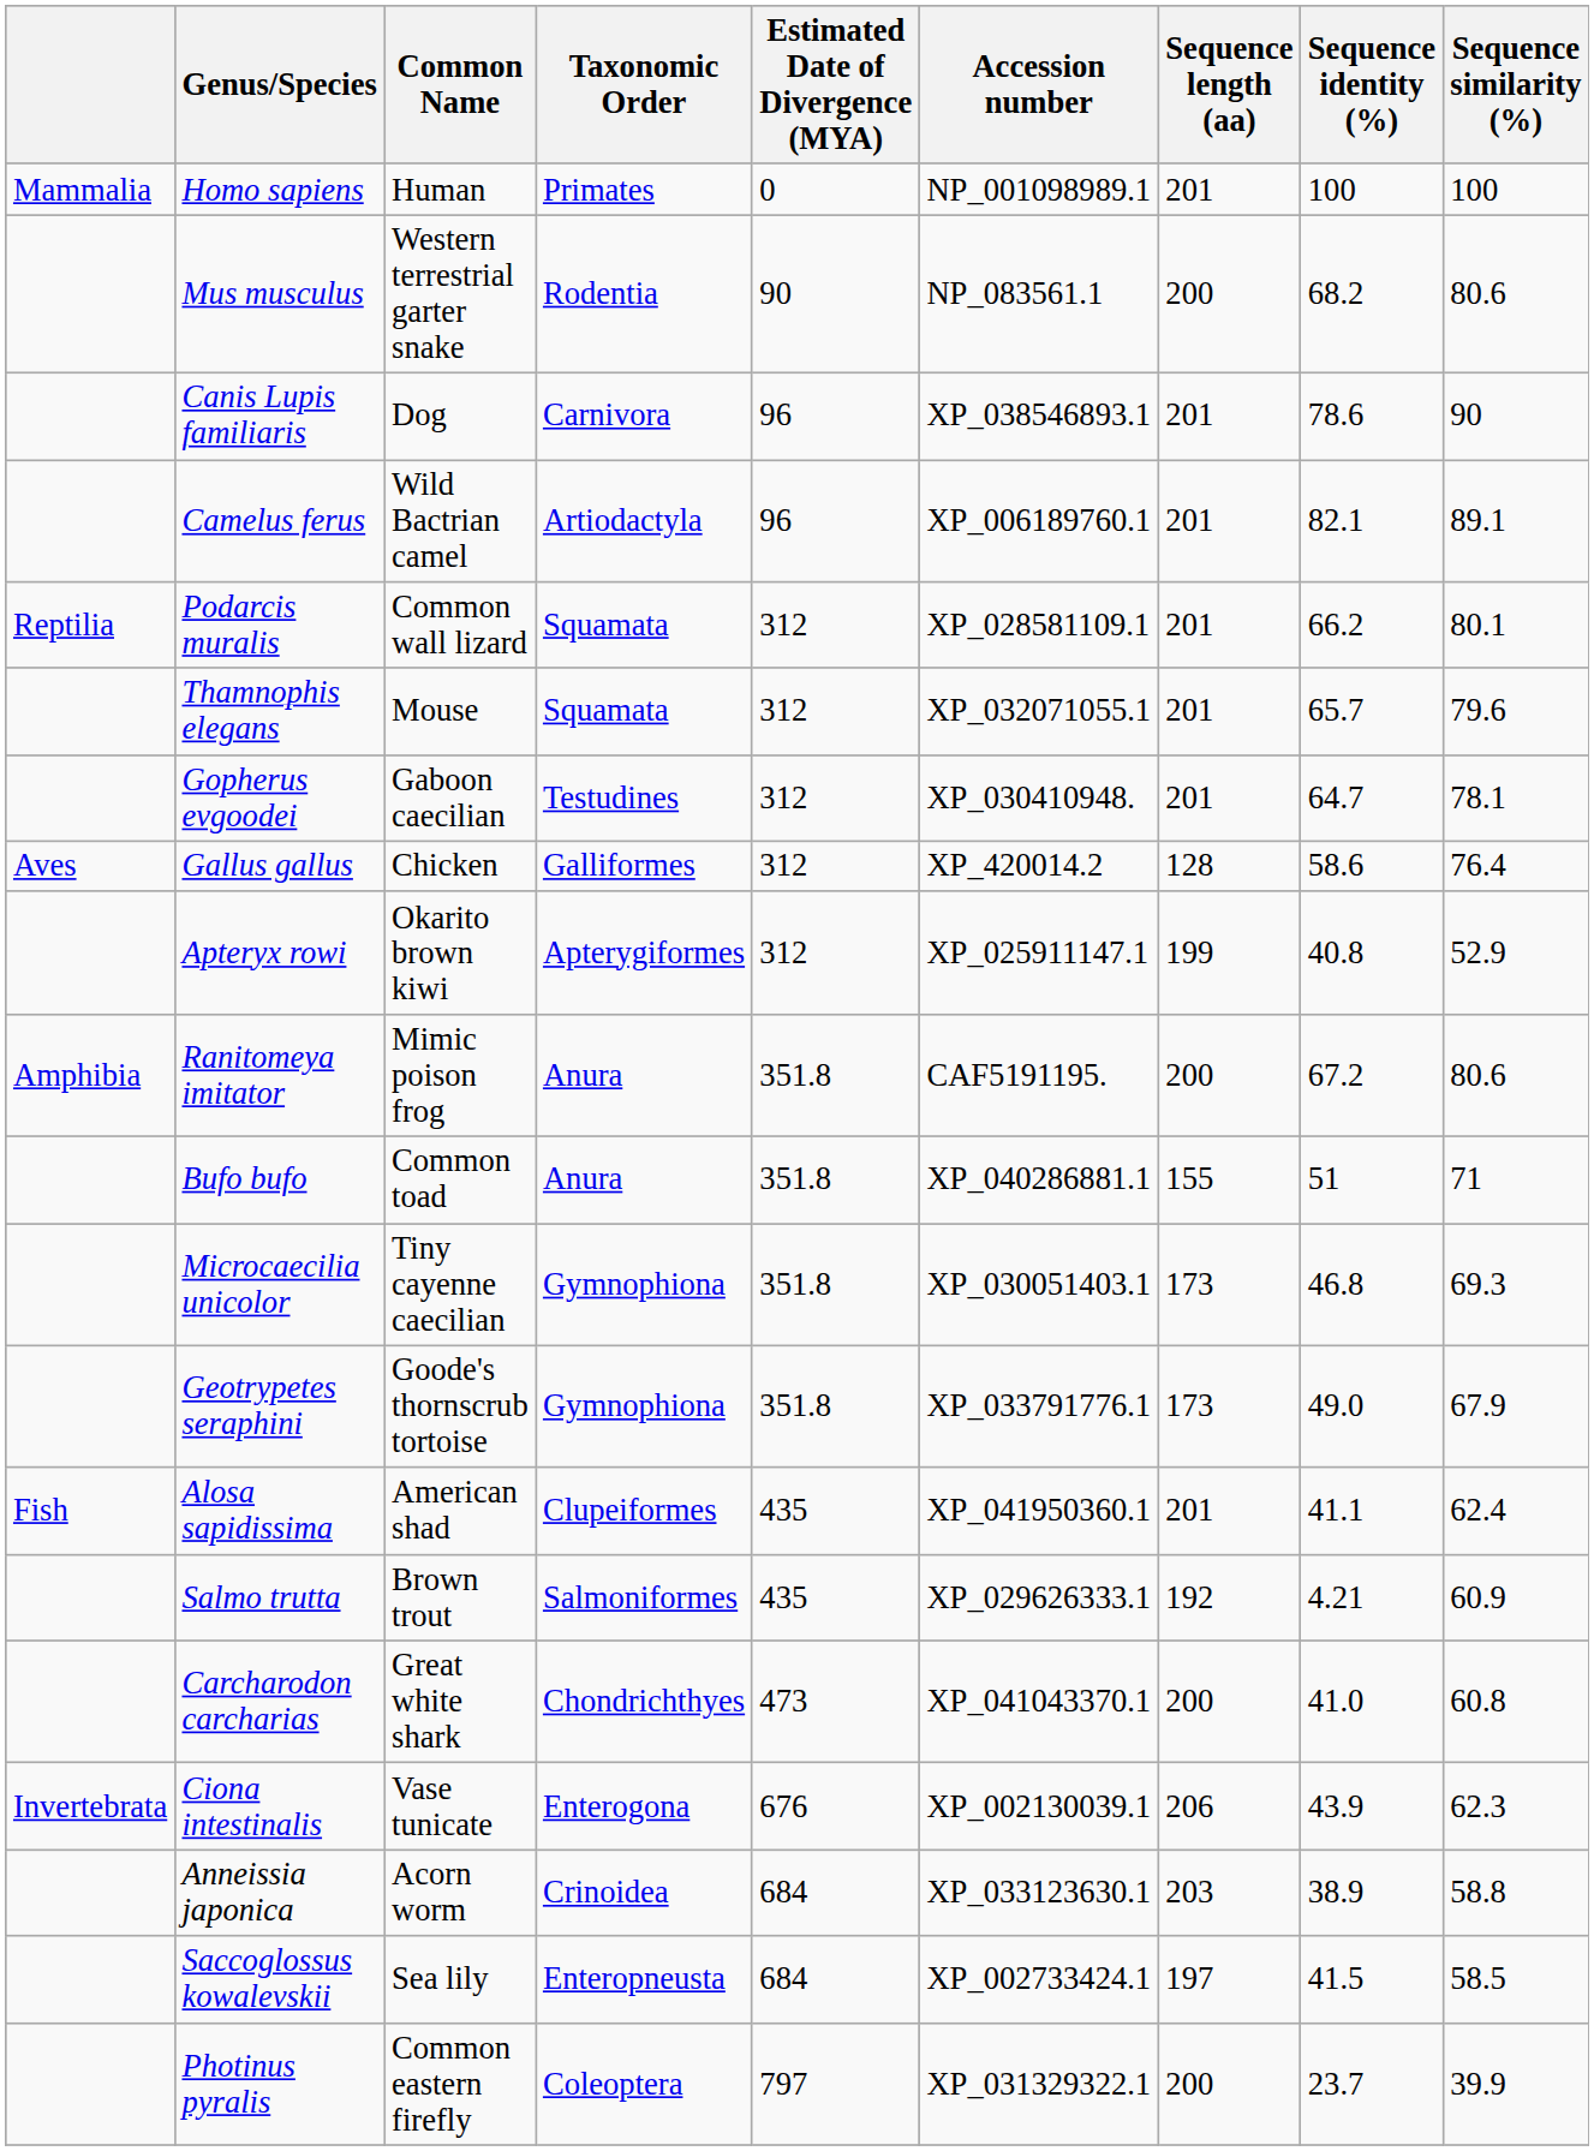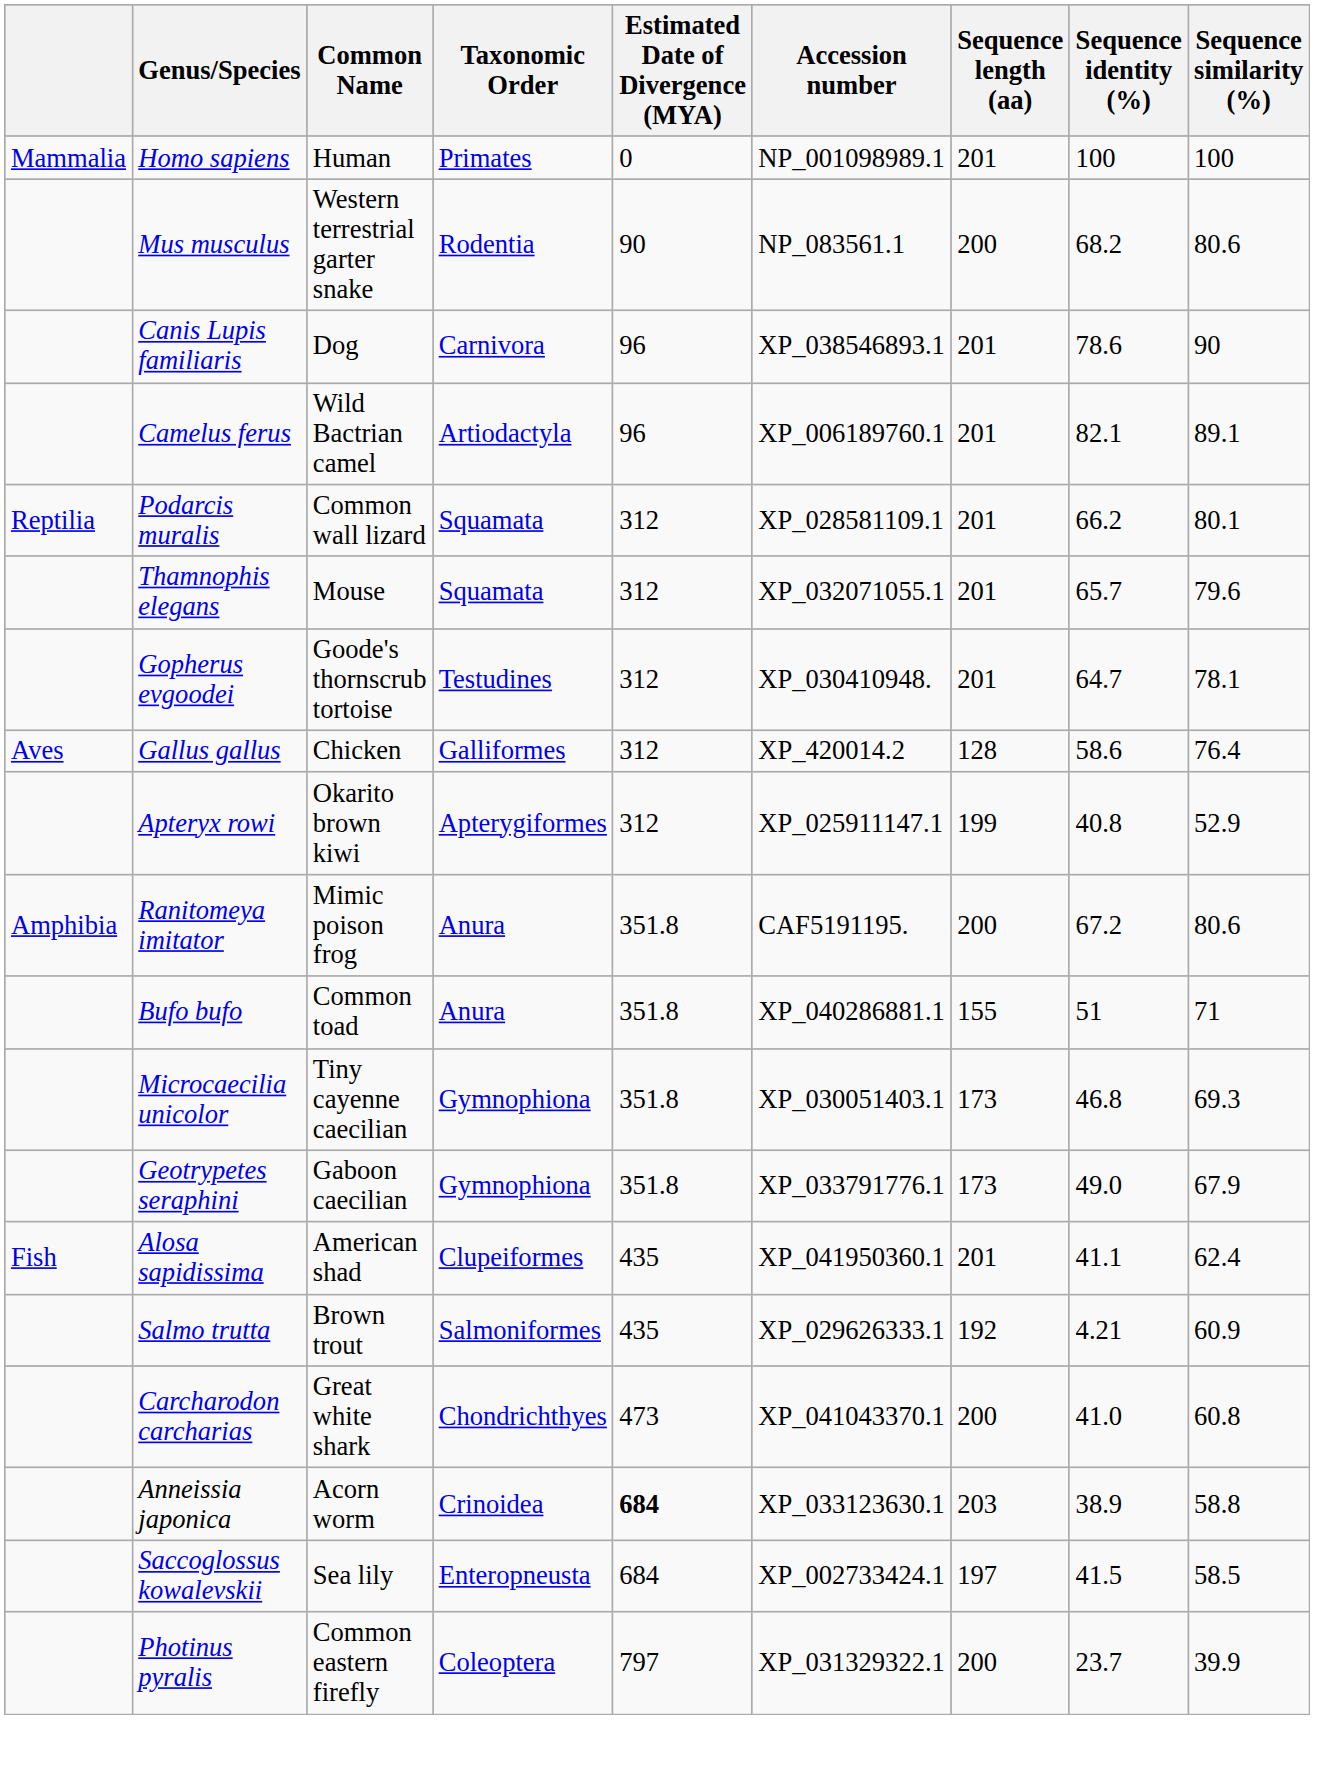Gopherus evgoodei | Common Name: Gaboon caecilian -> Goode's thornscrub tortoise
Geotrypetes seraphini | Common Name: Goode's thornscrub tortoise -> Gaboon caecilian
- row: Invertebrata | Ciona intestinalis | Vase tunicate | Enterogona | 676 | XP_002130039.1 | 206 | 43.9 | 62.3
Anneissia japonica | Estimated Date of Divergence (MYA): normal -> bold
